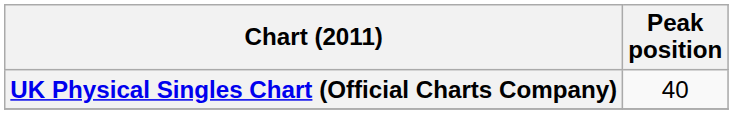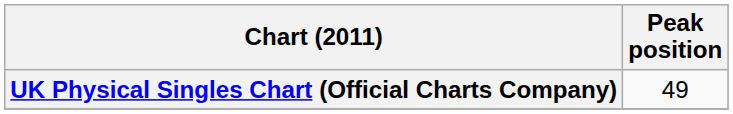UK Physical Singles Chart (Official Charts Company) | Peak position: 40 -> 49
